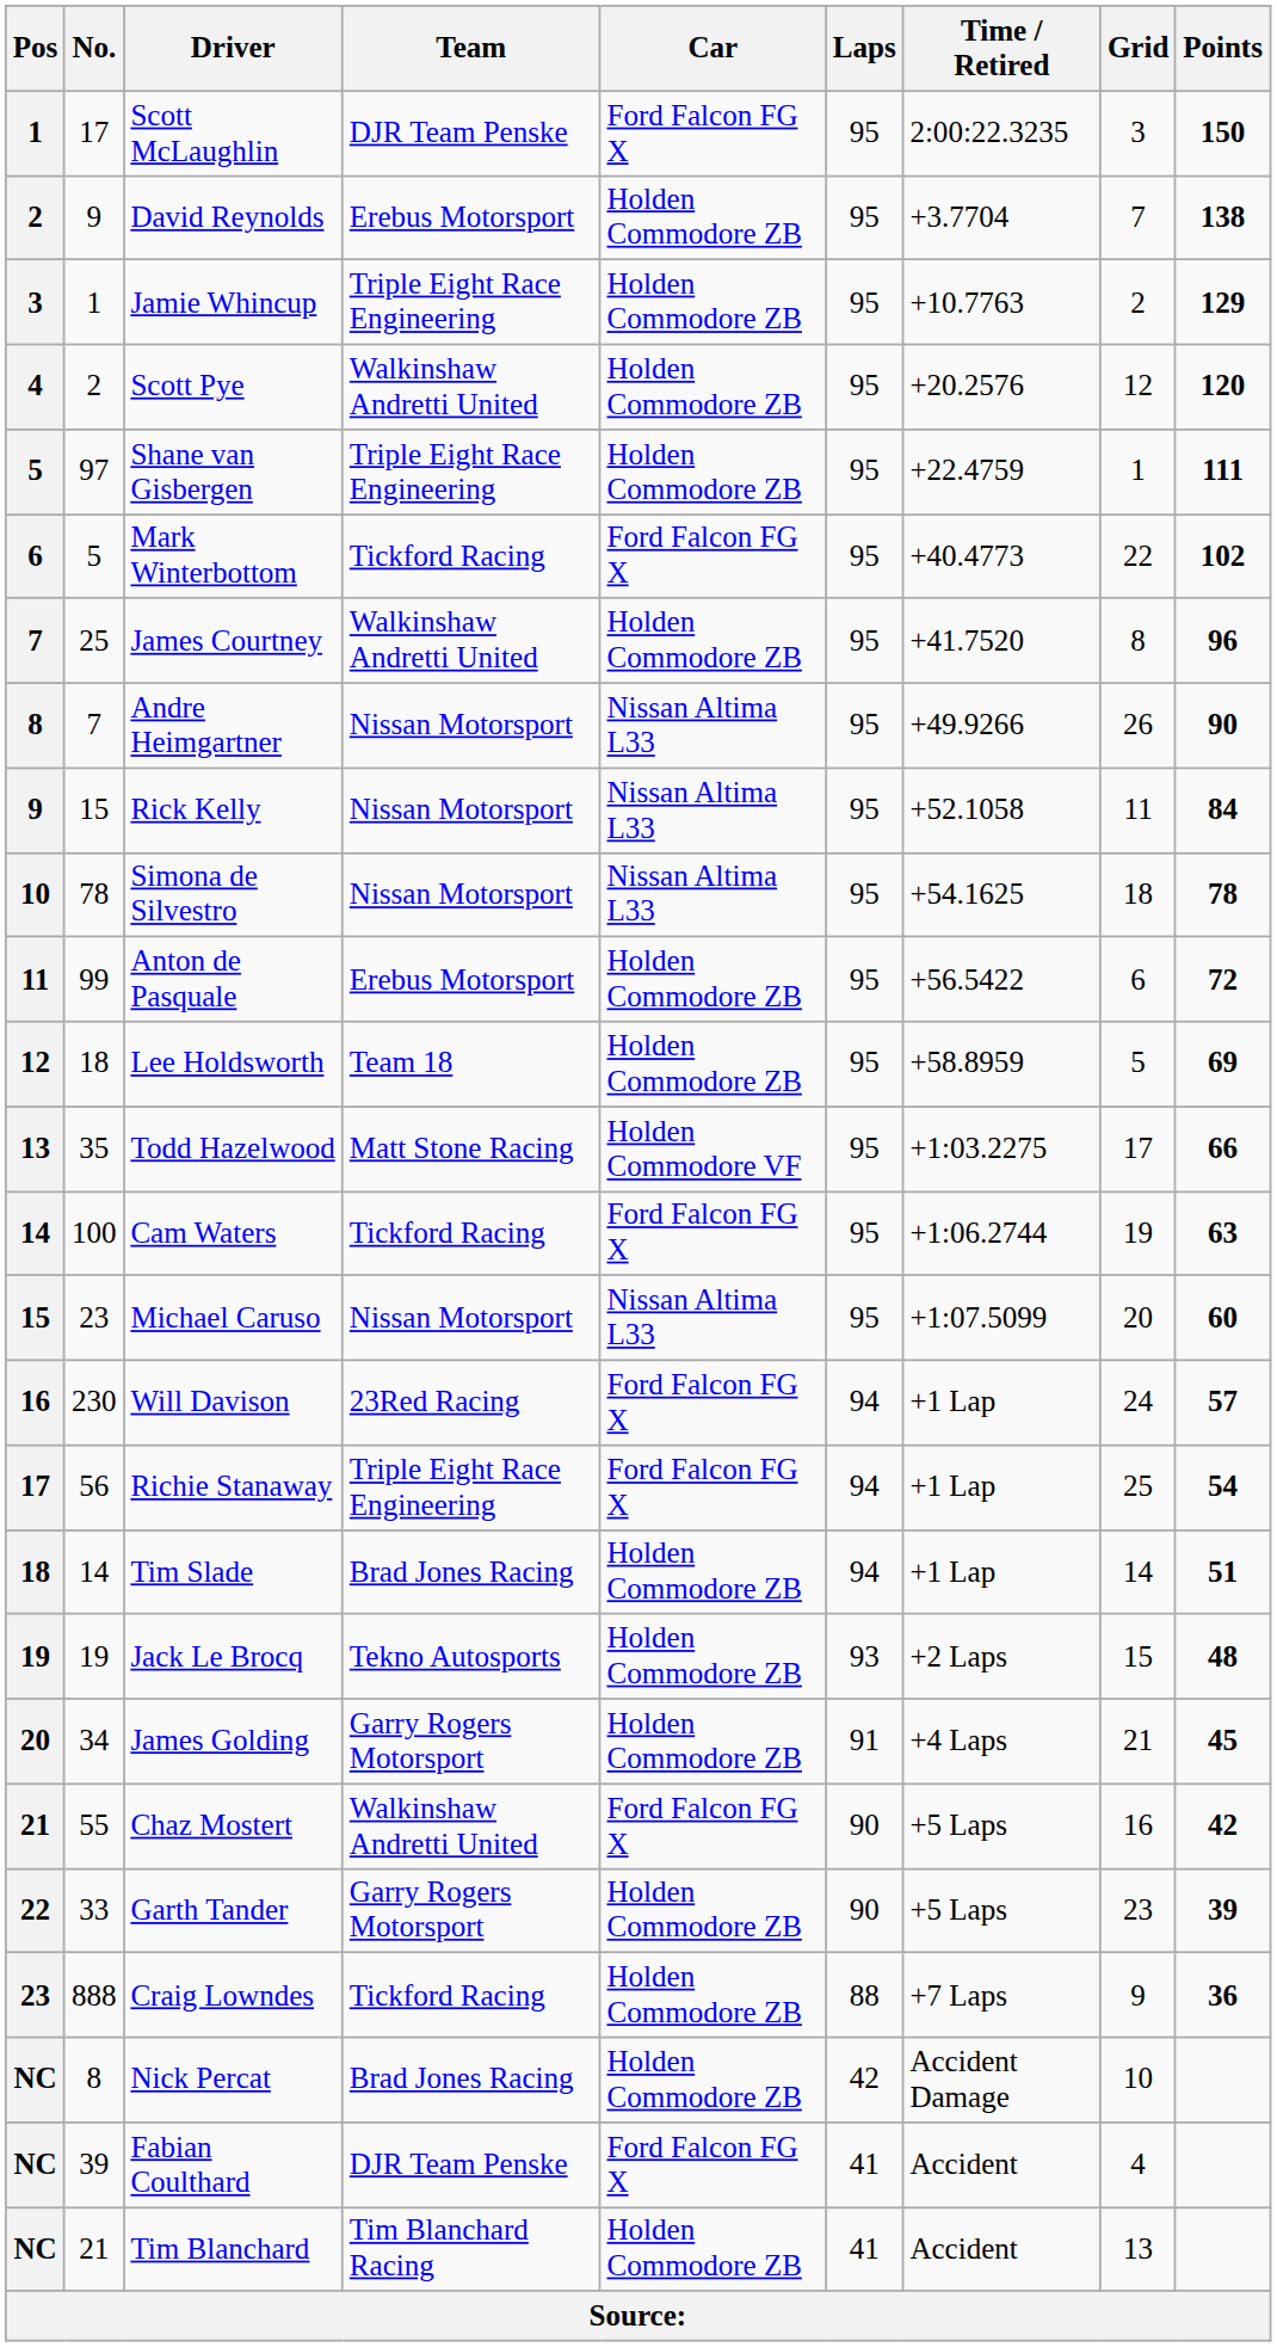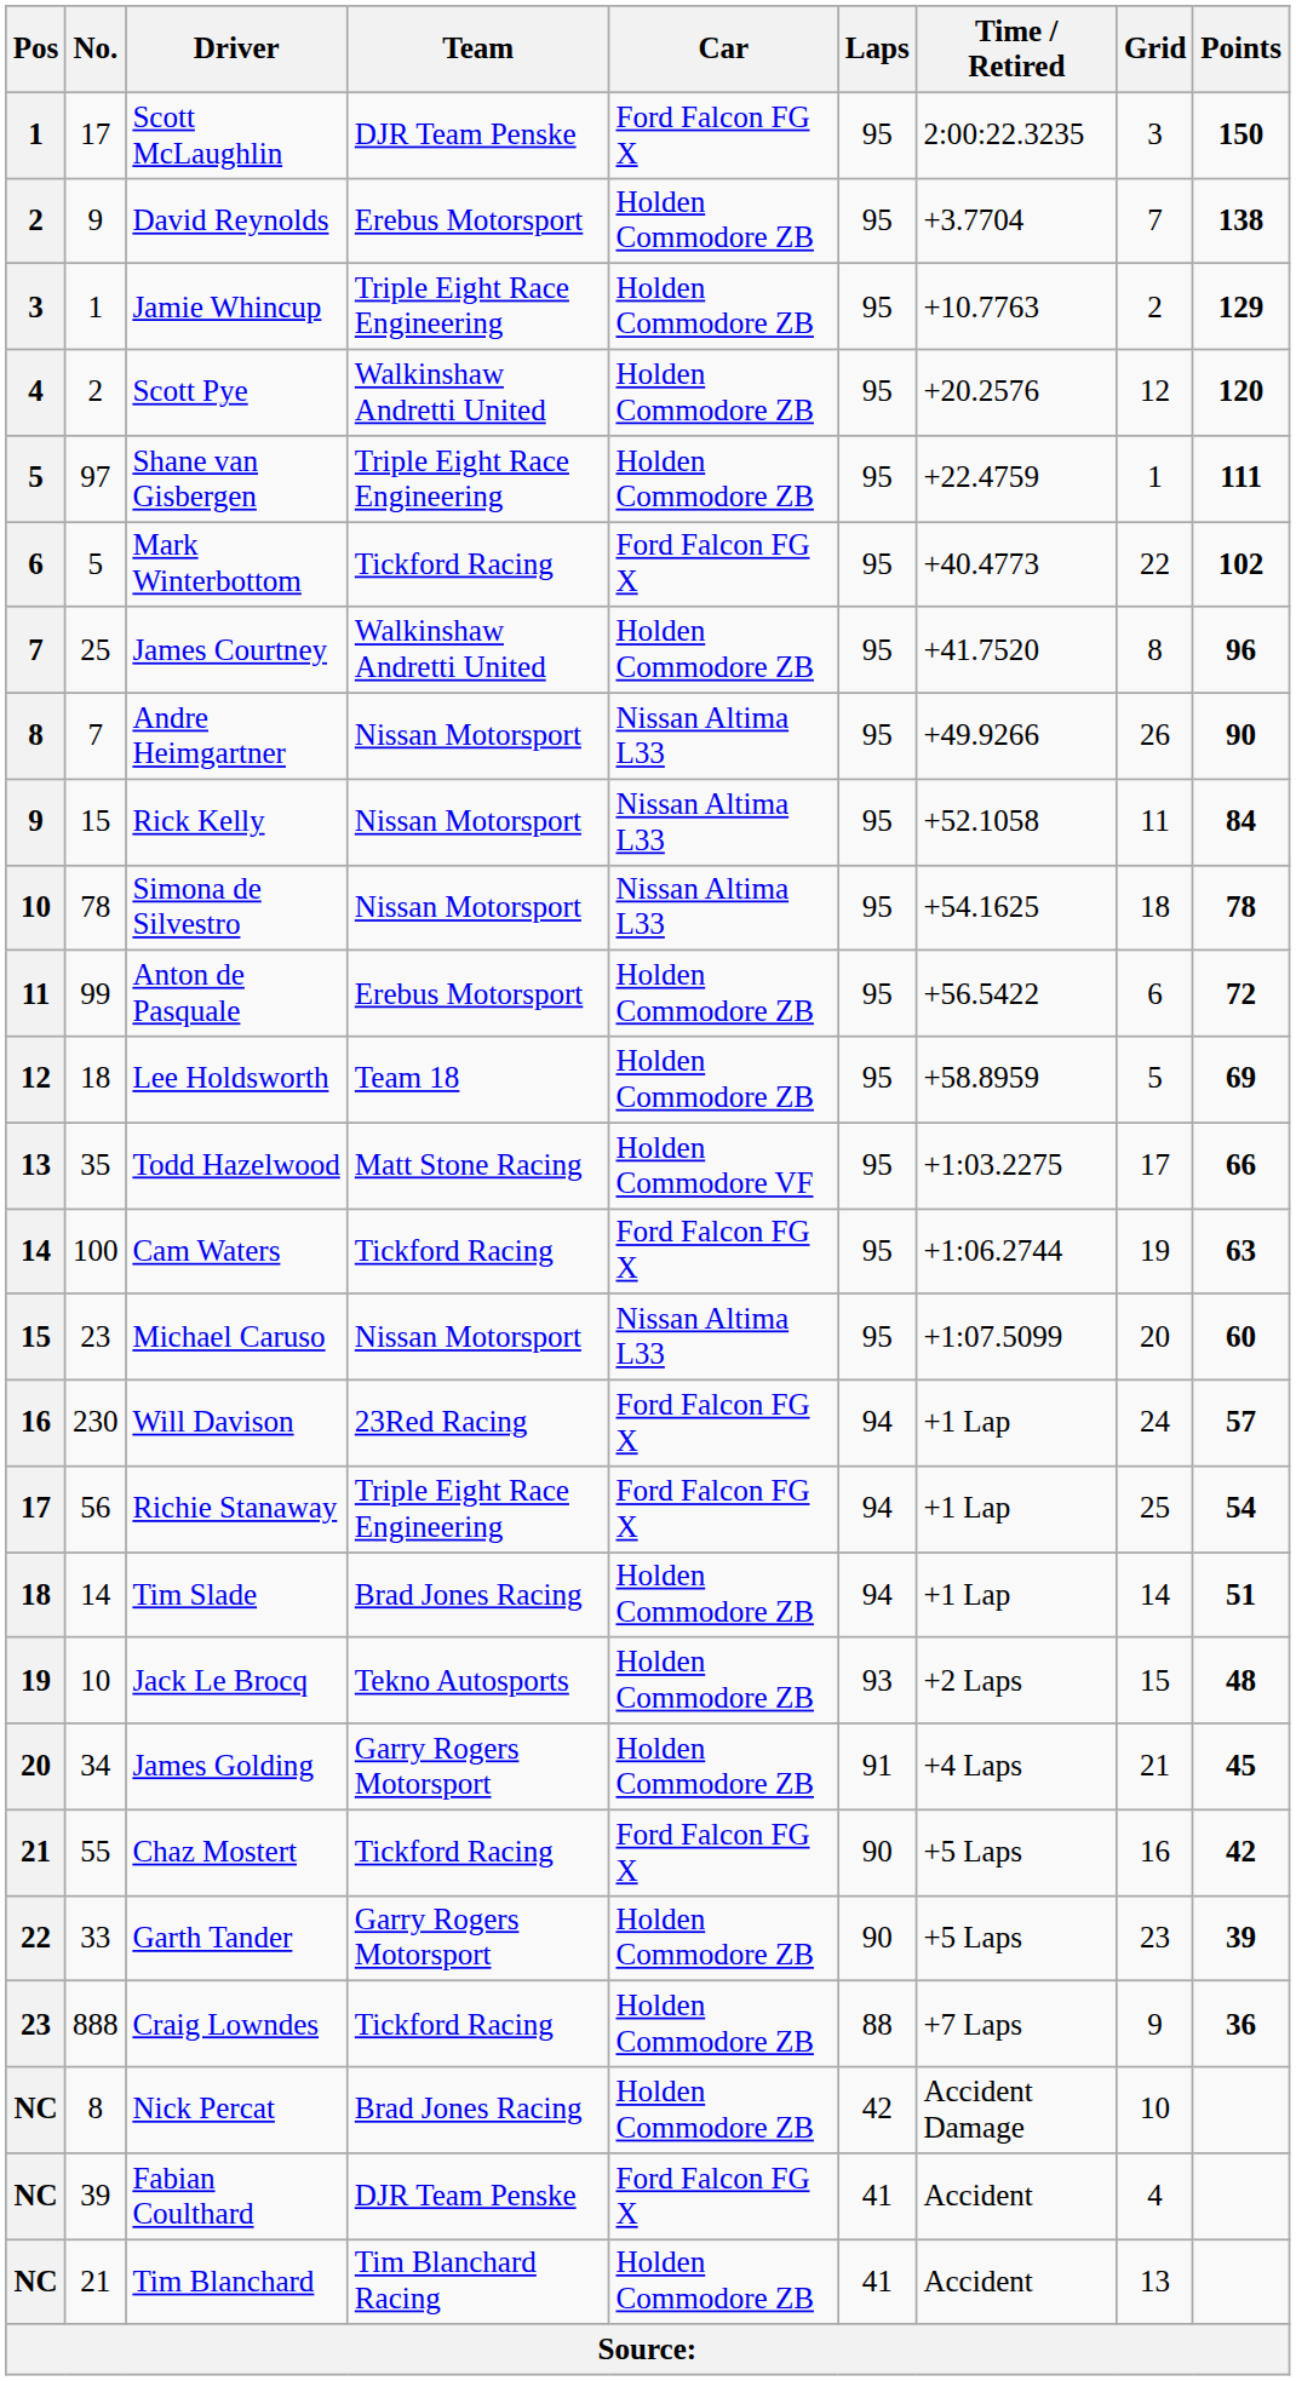Jack Le Brocq | No.: 19 -> 10
Chaz Mostert | Team: Walkinshaw Andretti United -> Tickford Racing
